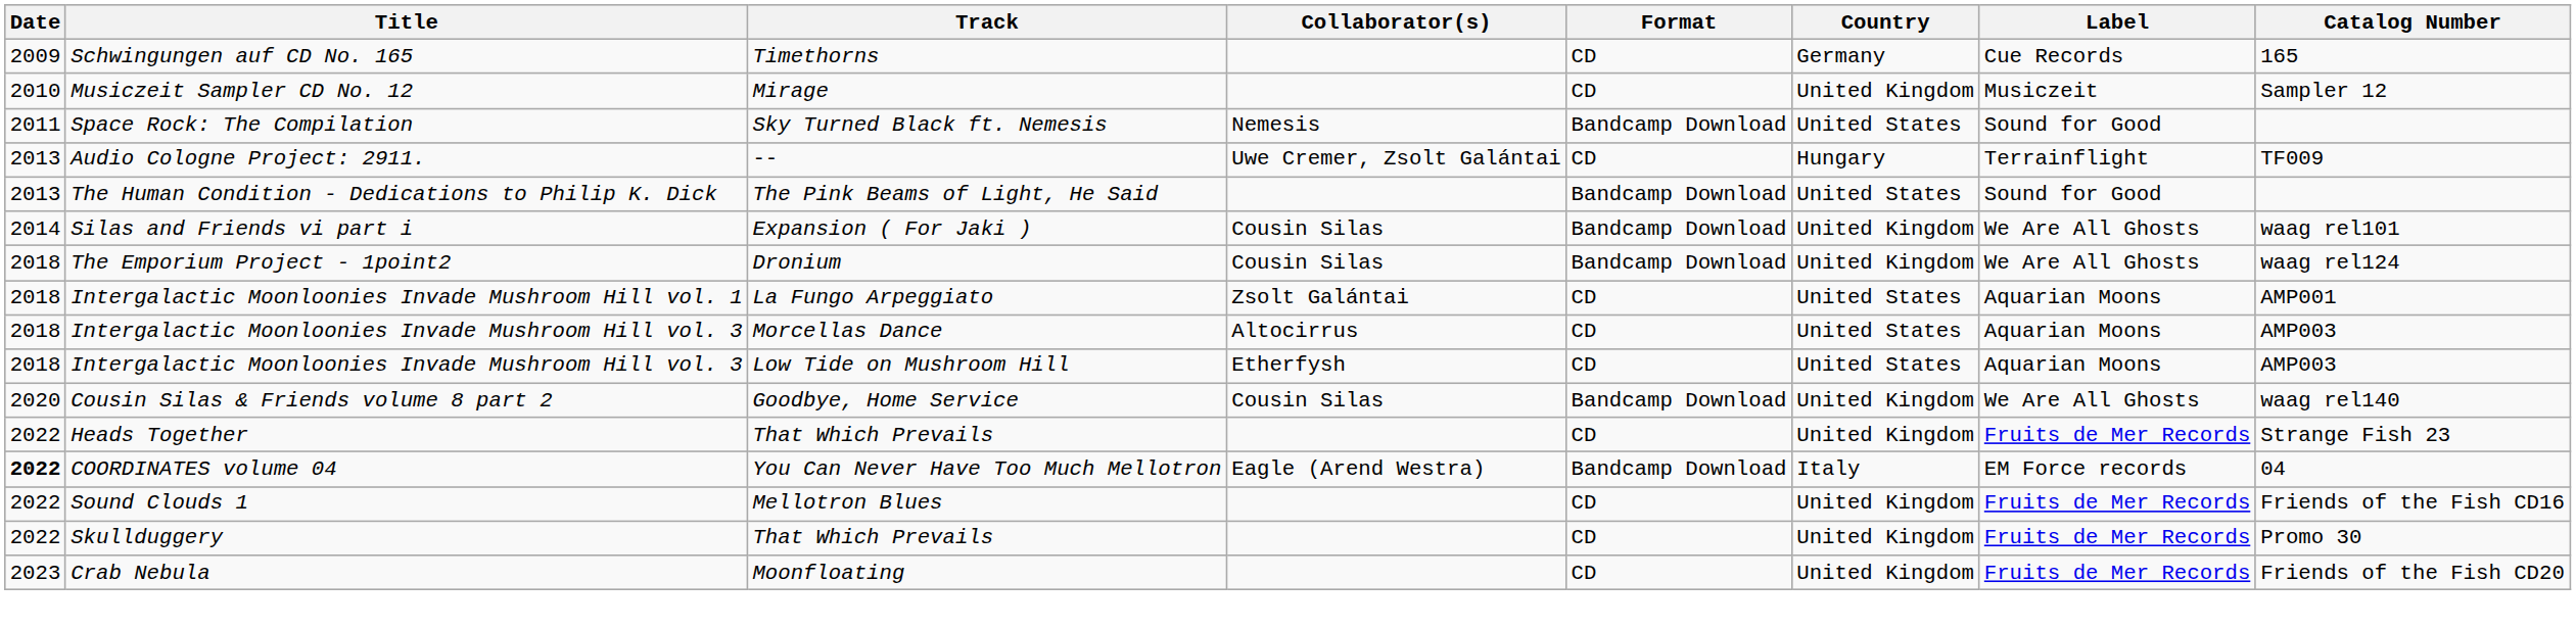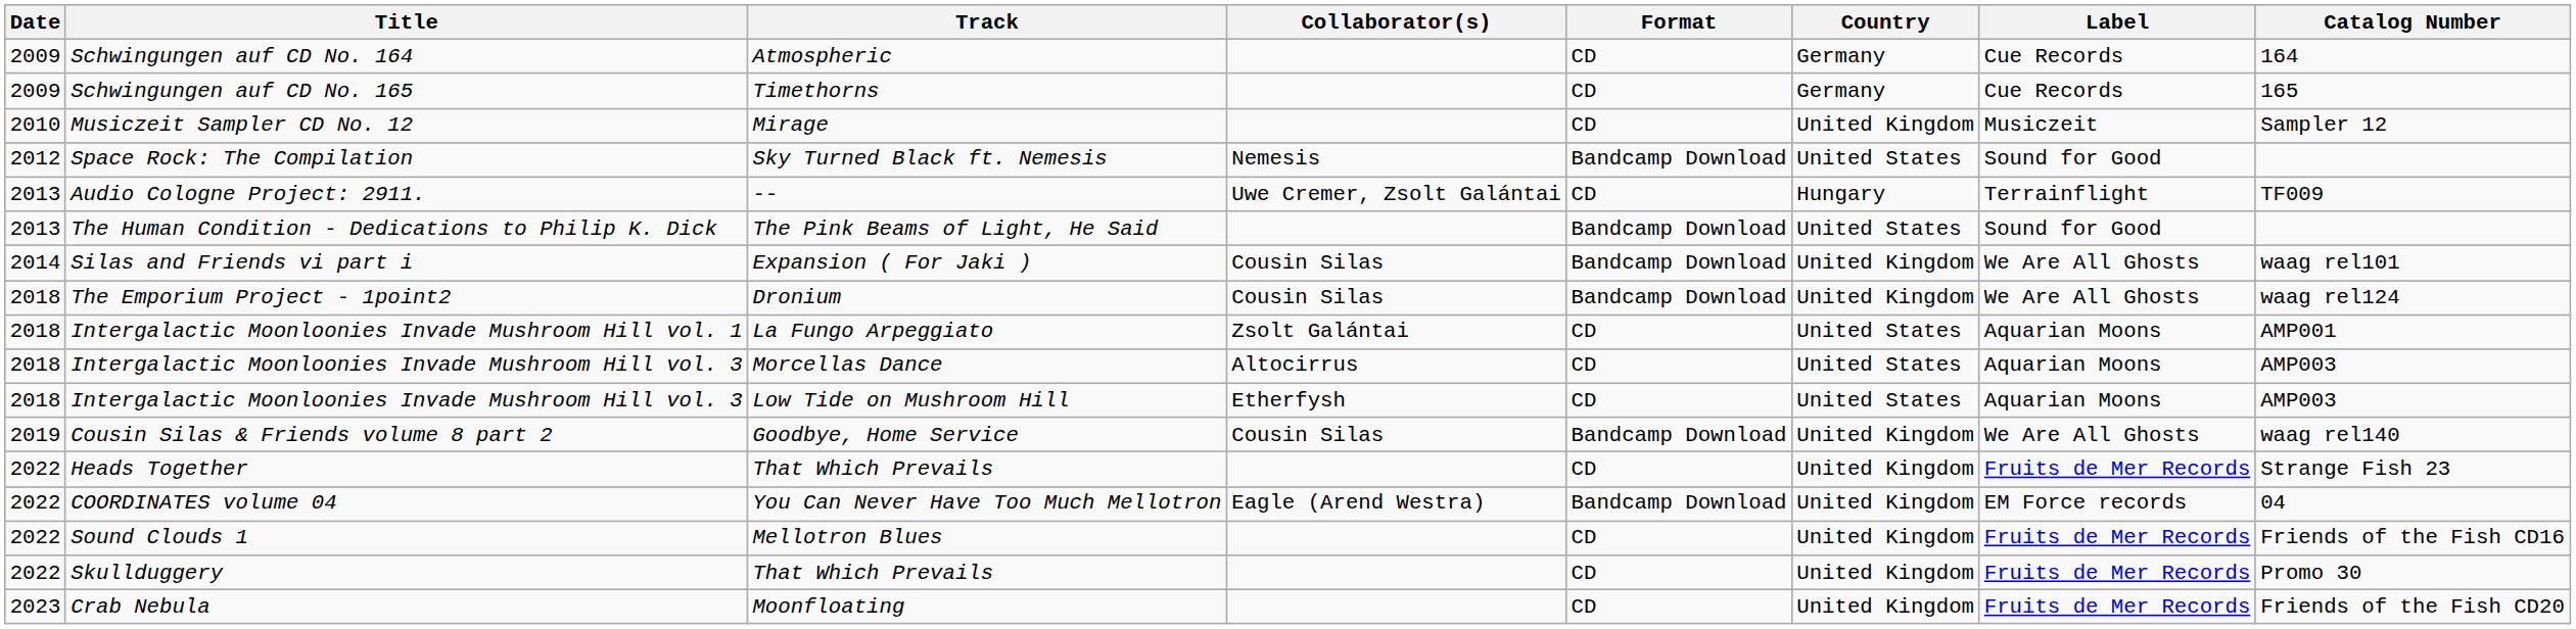+ row: 2009 | Schwingungen auf CD No. 164 | Atmospheric | CD | Germany | Cue Records | 164
Space Rock: The Compilation | Date: 2011 -> 2012
Cousin Silas & Friends volume 8 part 2 | Date: 2020 -> 2019
COORDINATES volume 04 | Date: bold -> normal
COORDINATES volume 04 | Country: Italy -> United Kingdom
